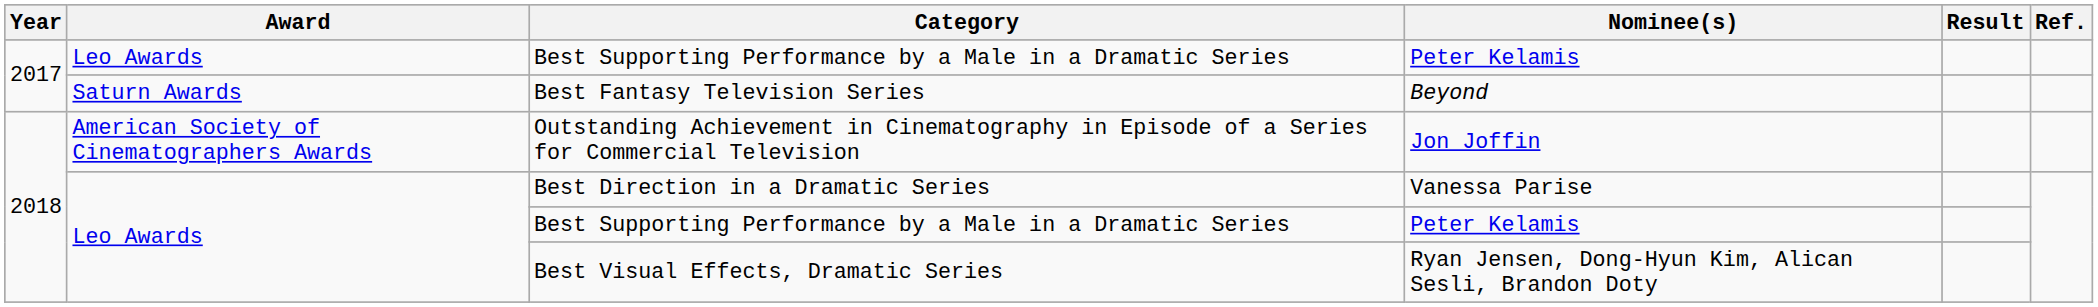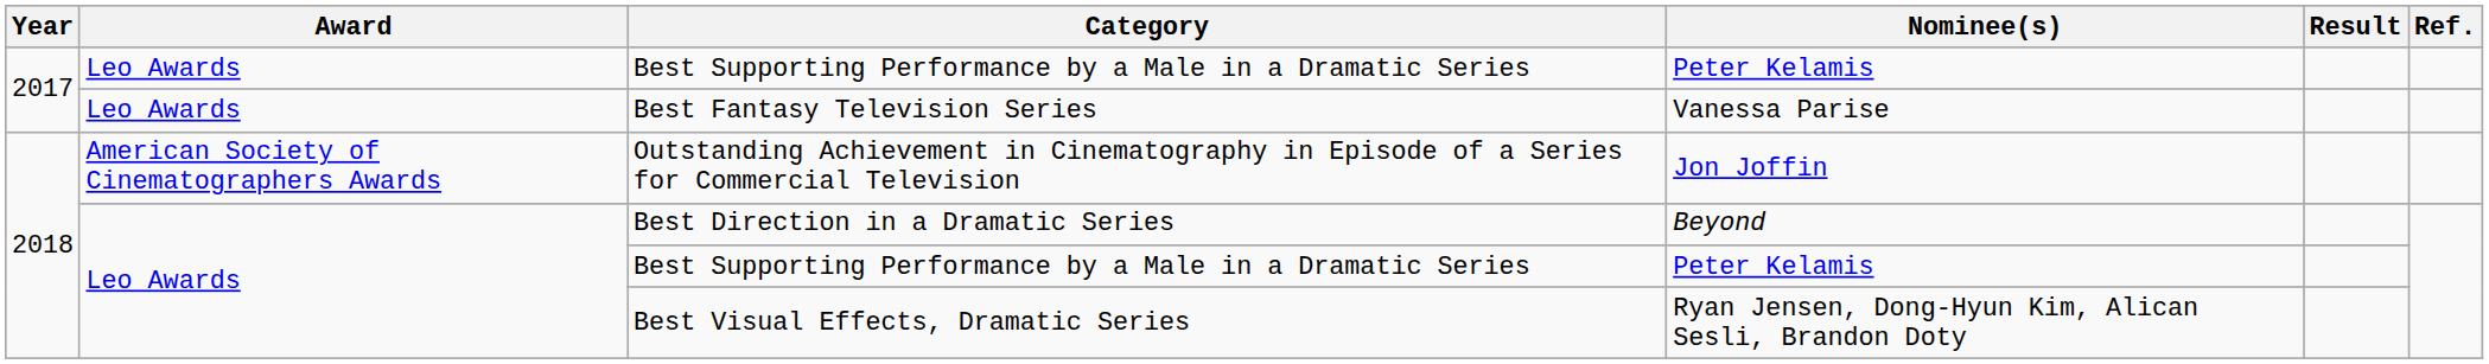Best Fantasy Television Series | Award: Saturn Awards -> Leo Awards
Best Fantasy Television Series | Nominee(s): Beyond -> Vanessa Parise
Best Direction in a Dramatic Series | Nominee(s): Vanessa Parise -> Beyond
